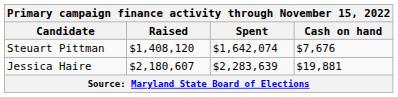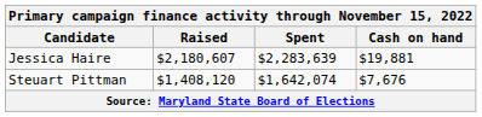rows swapped: Steuart Pittman <-> Jessica Haire
